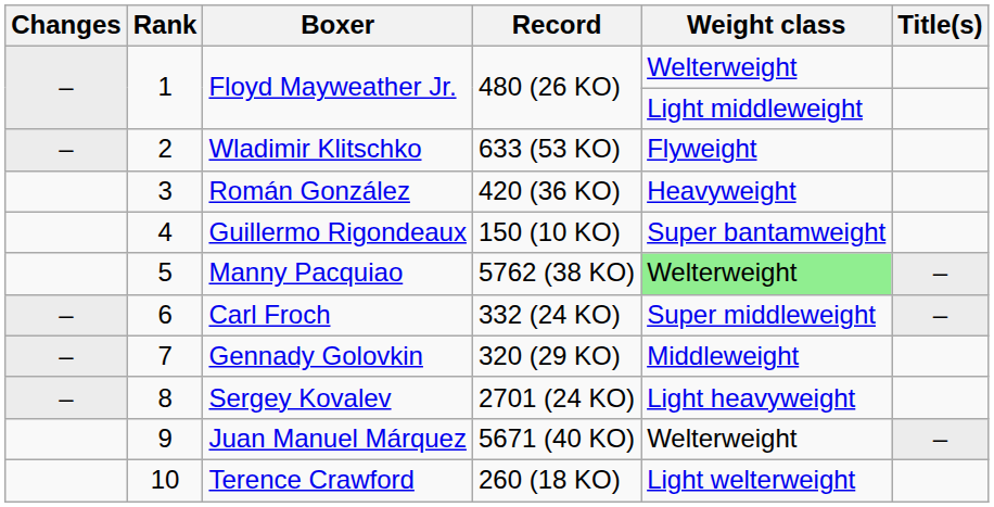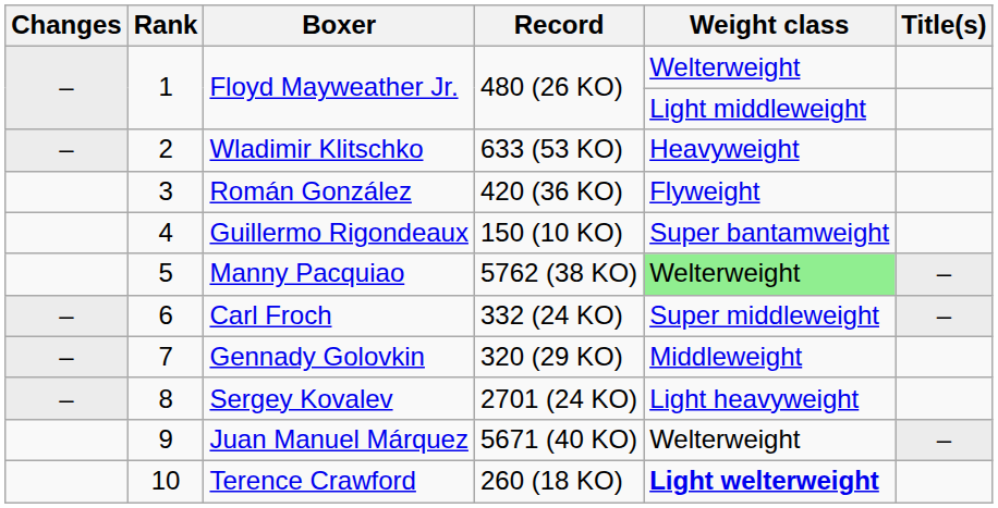Wladimir Klitschko | Weight class: Flyweight -> Heavyweight
Román González | Weight class: Heavyweight -> Flyweight
Terence Crawford | Weight class: normal -> bold
